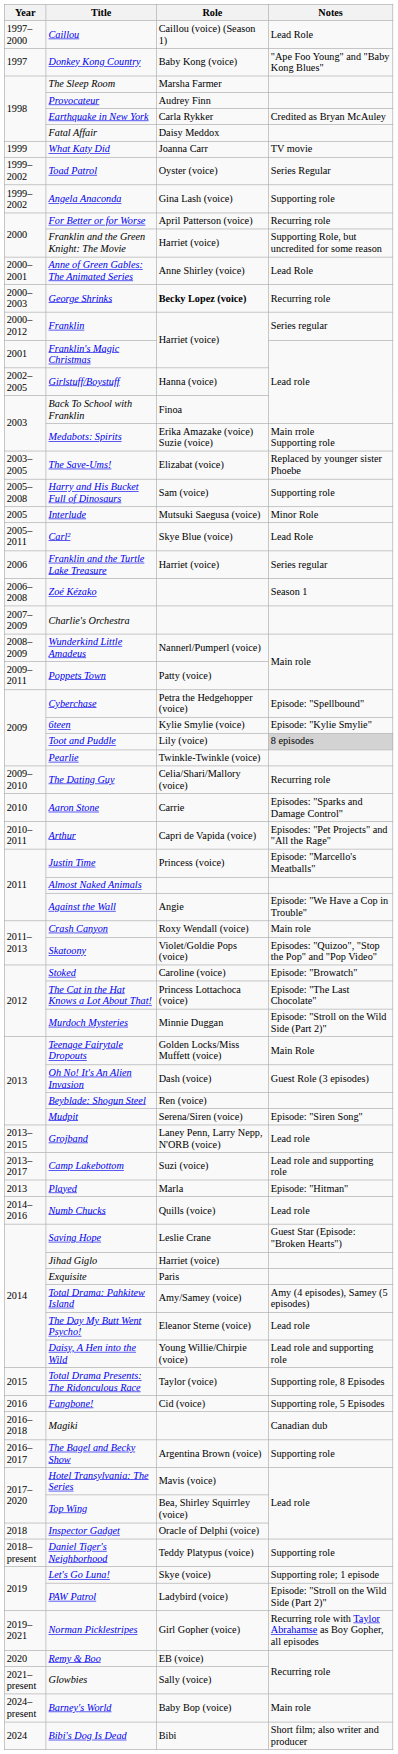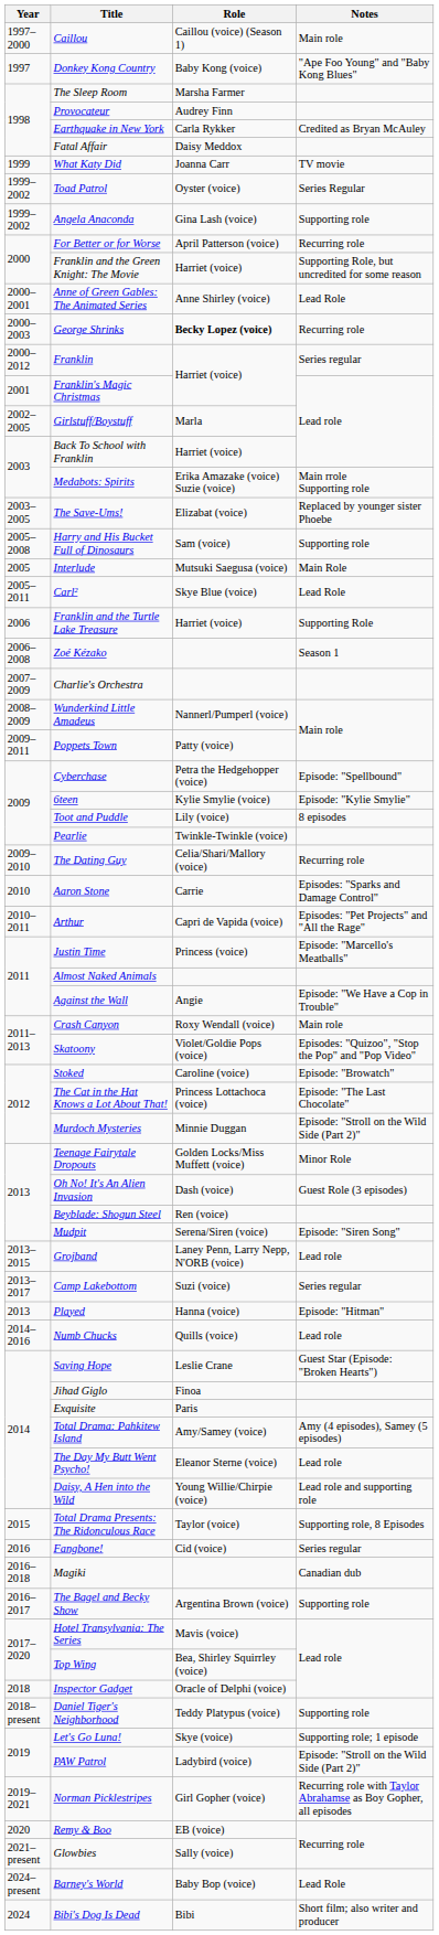Caillou | Notes: Lead Role -> Main role
Girlstuff/Boystuff | Role: Hanna (voice) -> Marla
Back To School with Franklin | Role: Finoa -> Harriet (voice)
Interlude | Notes: Minor Role -> Main Role
Franklin and the Turtle Lake Treasure | Notes: Series regular -> Supporting Role
Toot and Puddle | Notes: lightgrey background -> no background
Teenage Fairytale Dropouts | Notes: Main Role -> Minor Role
Camp Lakebottom | Notes: Lead role and supporting role -> Series regular
Played | Role: Marla -> Hanna (voice)
Jihad Giglo | Role: Harriet (voice) -> Finoa
Fangbone! | Notes: Supporting role, 5 Episodes -> Series regular
Barney's World | Notes: Main role -> Lead Role
